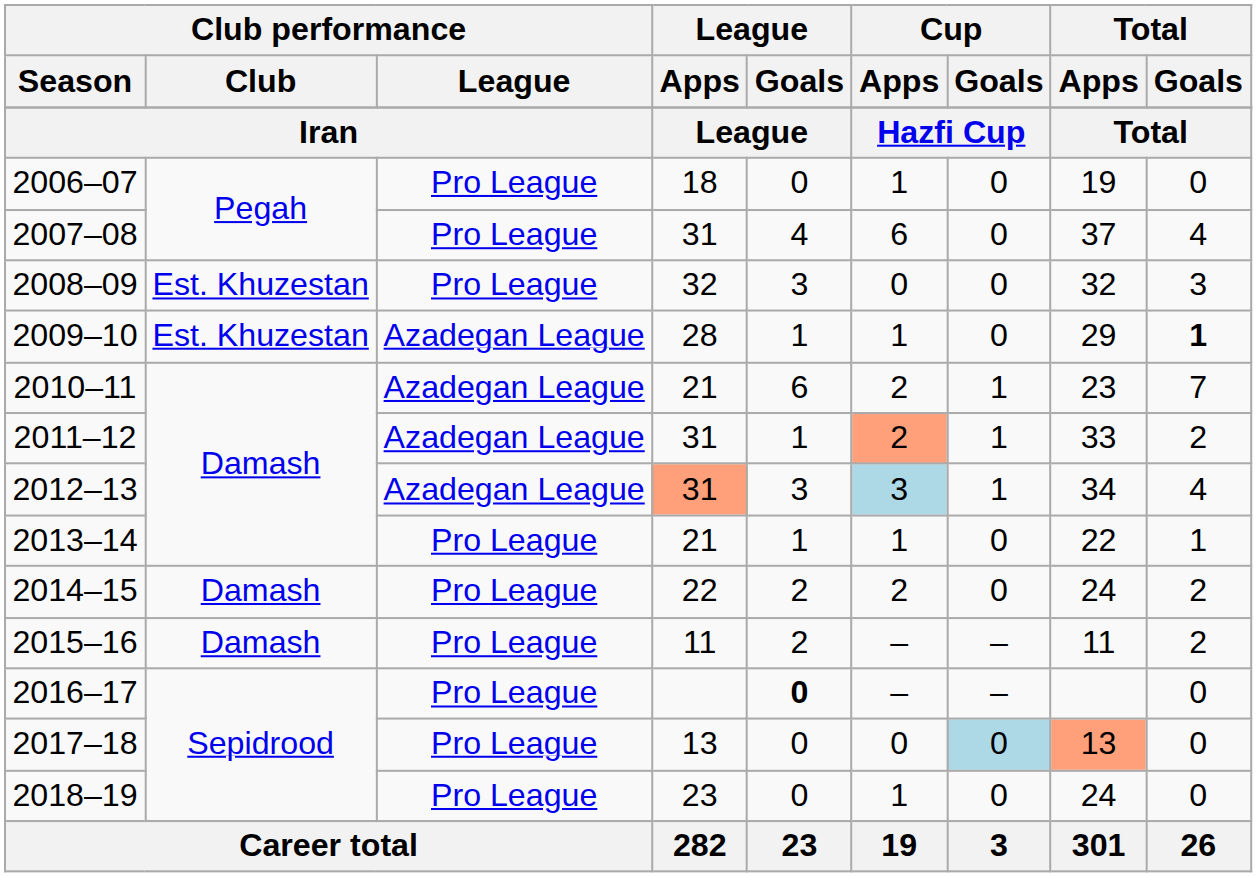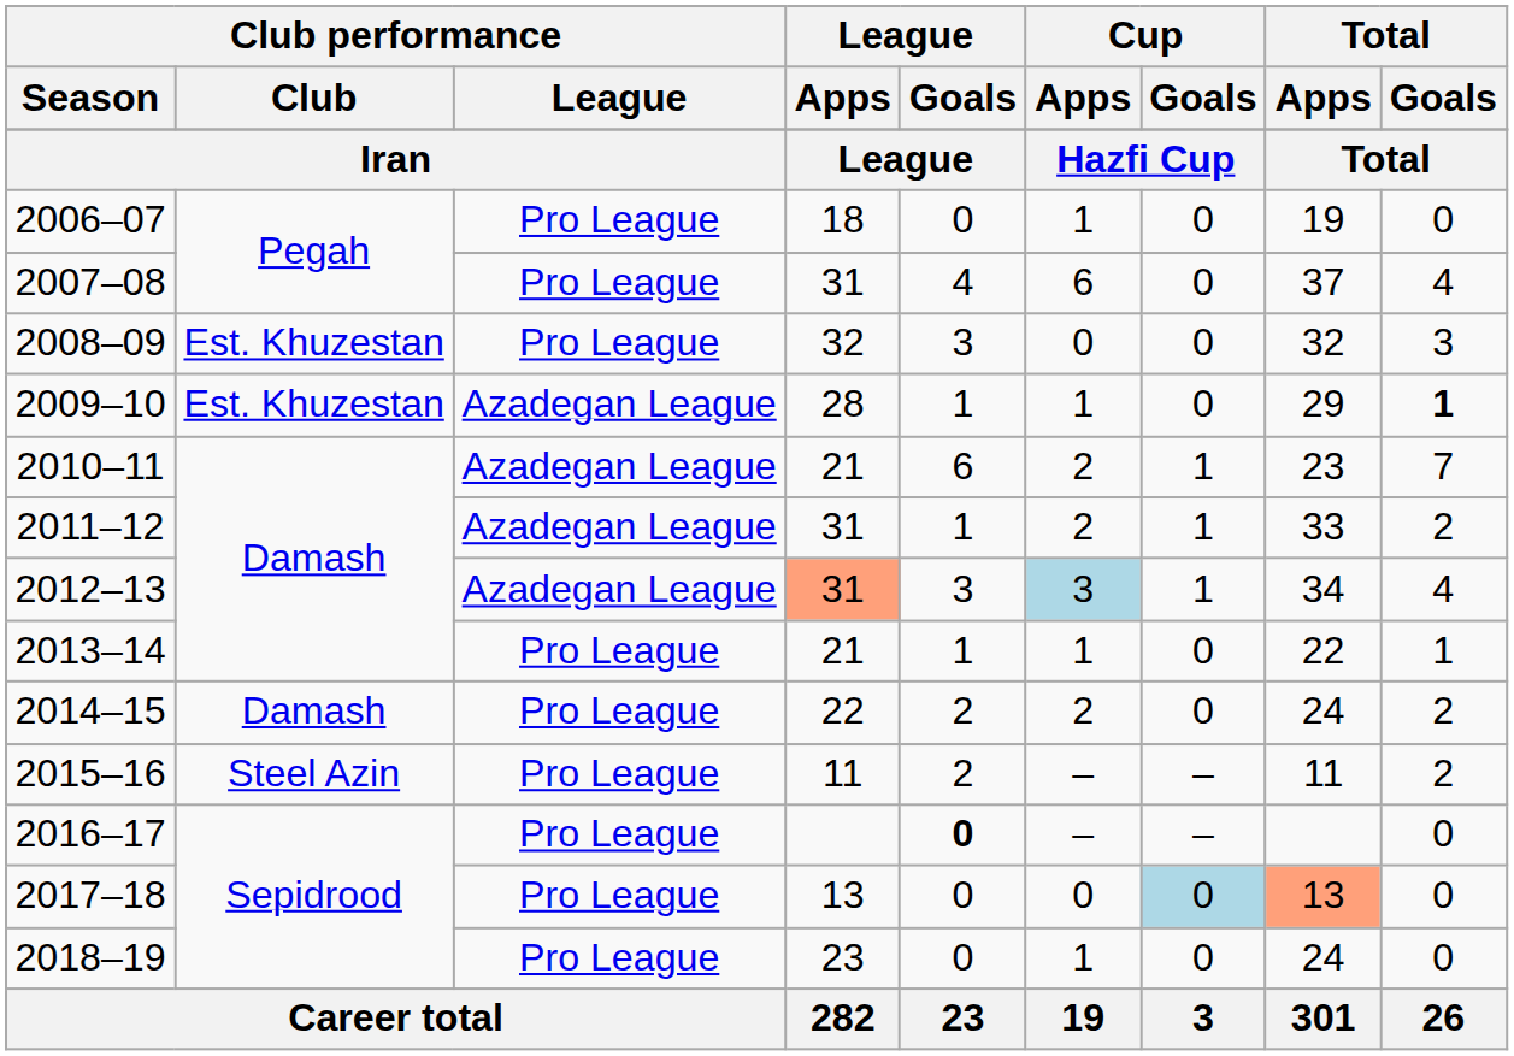2011–12 | Cup / Apps: lightsalmon background -> no background
2015–16 | Club performance / Club: Damash -> Steel Azin
